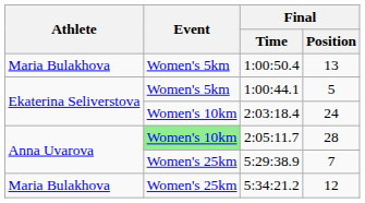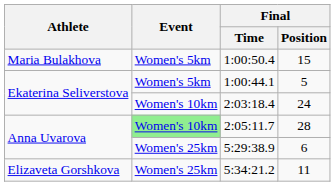1:00:50.4 | Final / Position: 13 -> 15
5:29:38.9 | Final / Position: 7 -> 6
5:34:21.2 | Athlete: Maria Bulakhova -> Elizaveta Gorshkova
5:34:21.2 | Final / Position: 12 -> 11
